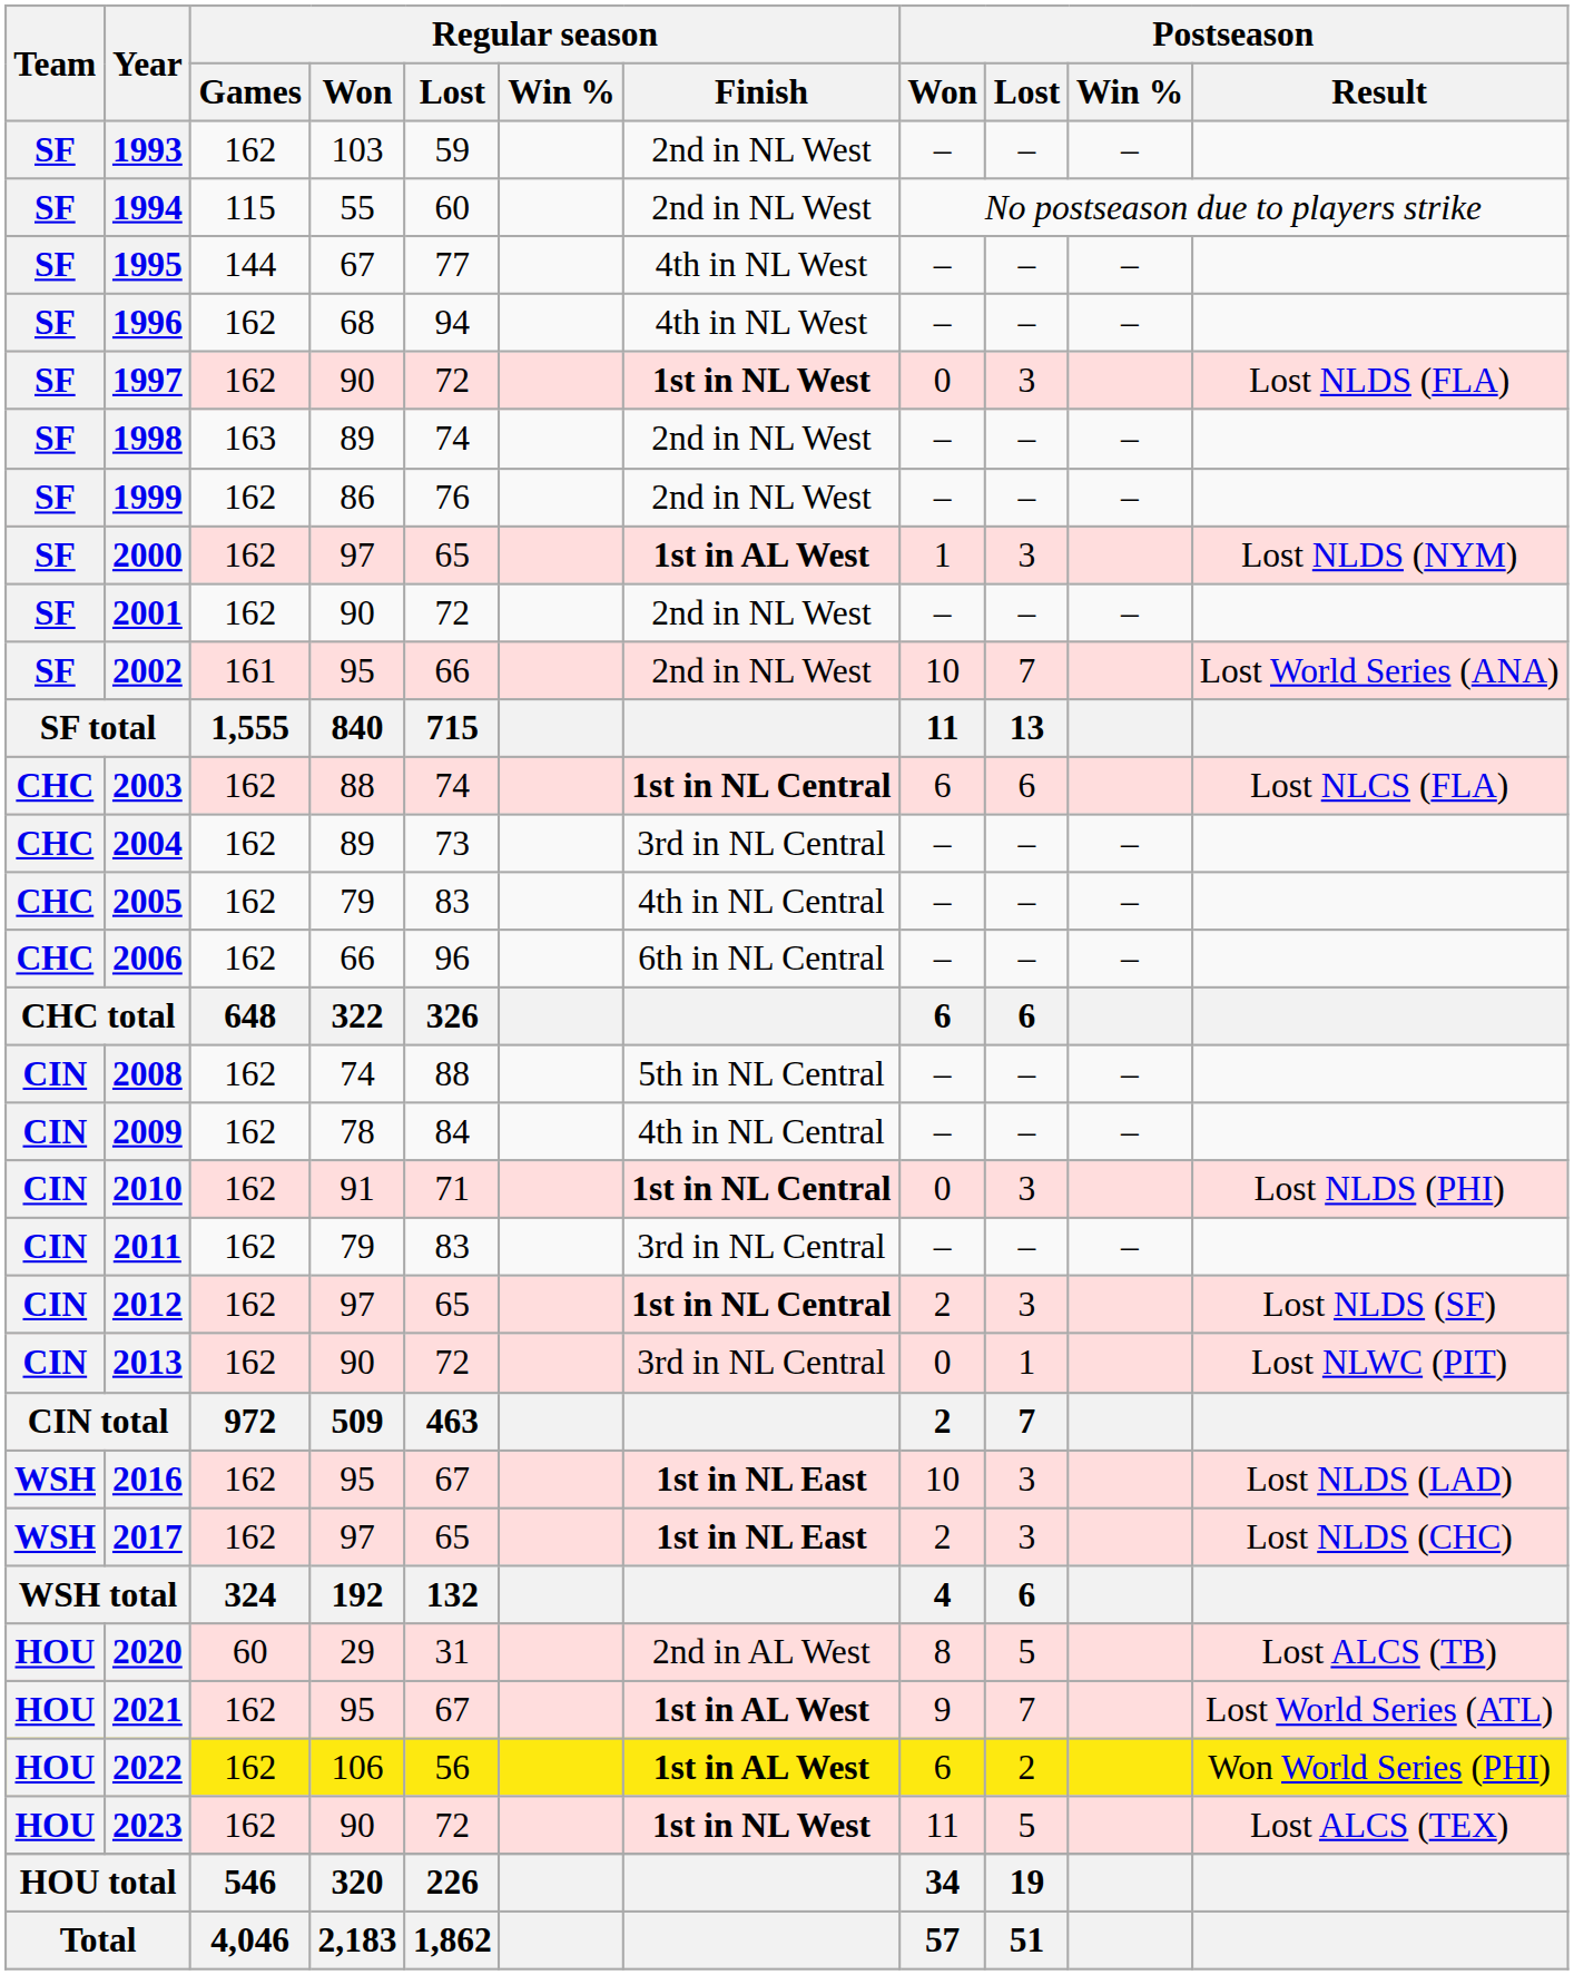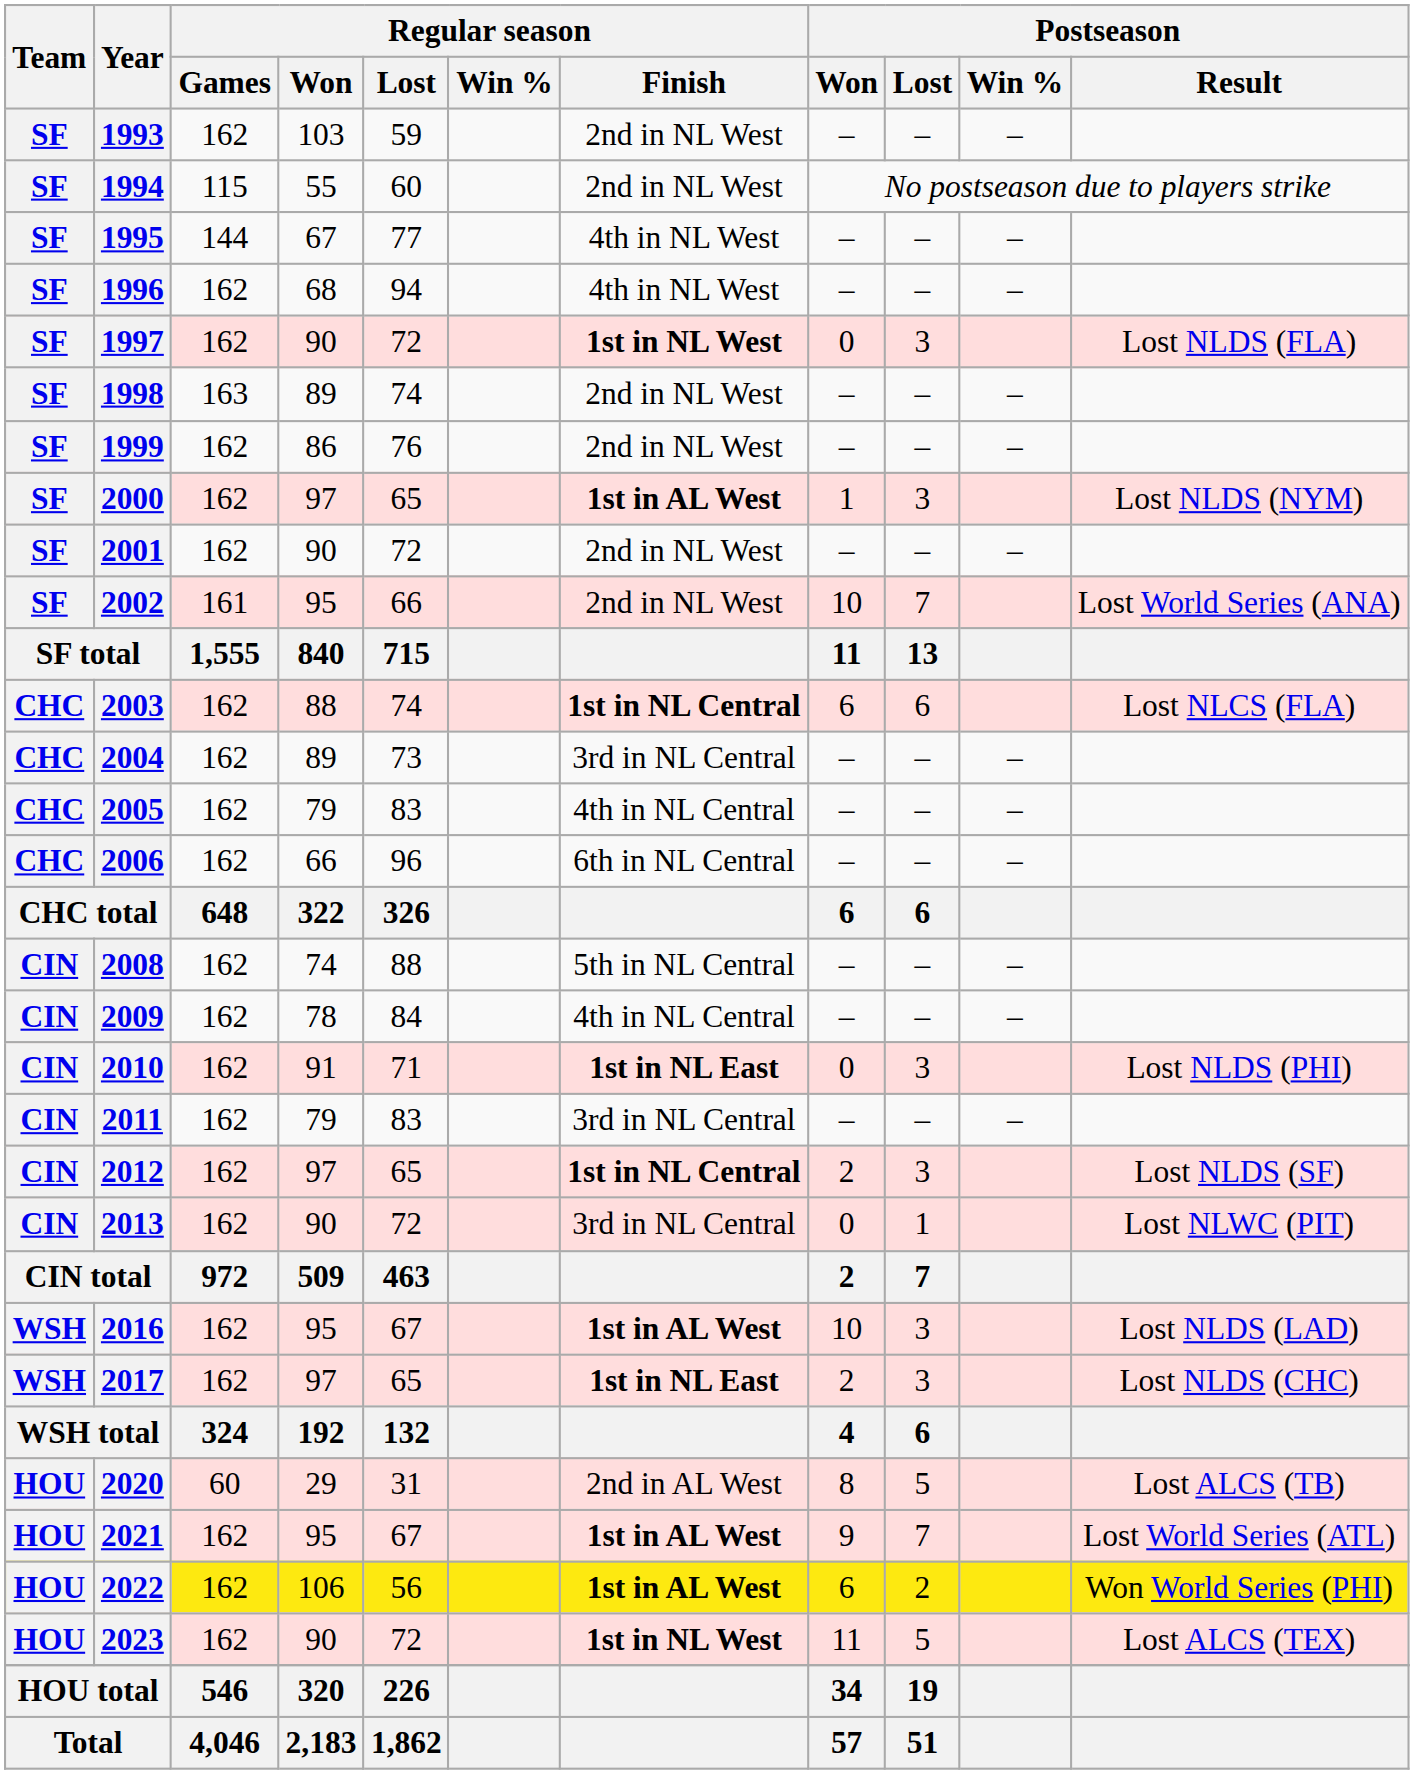2010 | Regular season / Finish: 1st in NL Central -> 1st in NL East
2016 | Regular season / Finish: 1st in NL East -> 1st in AL West
